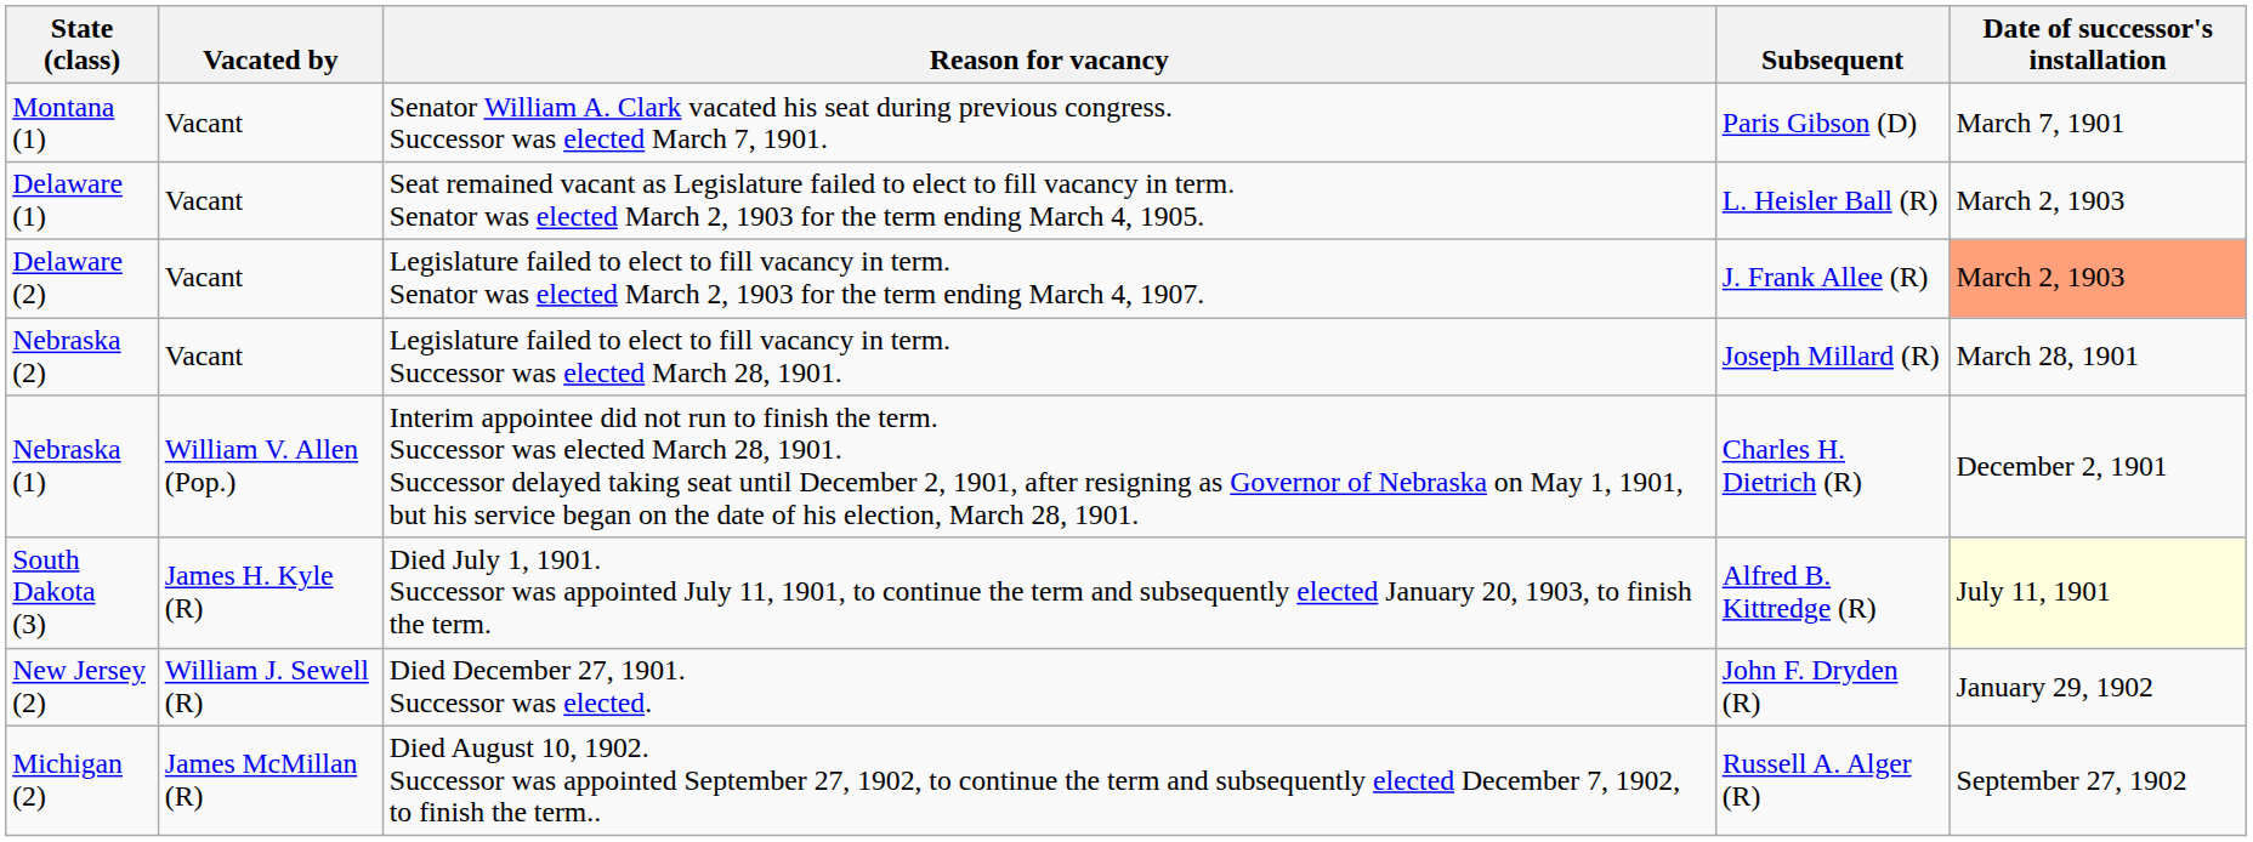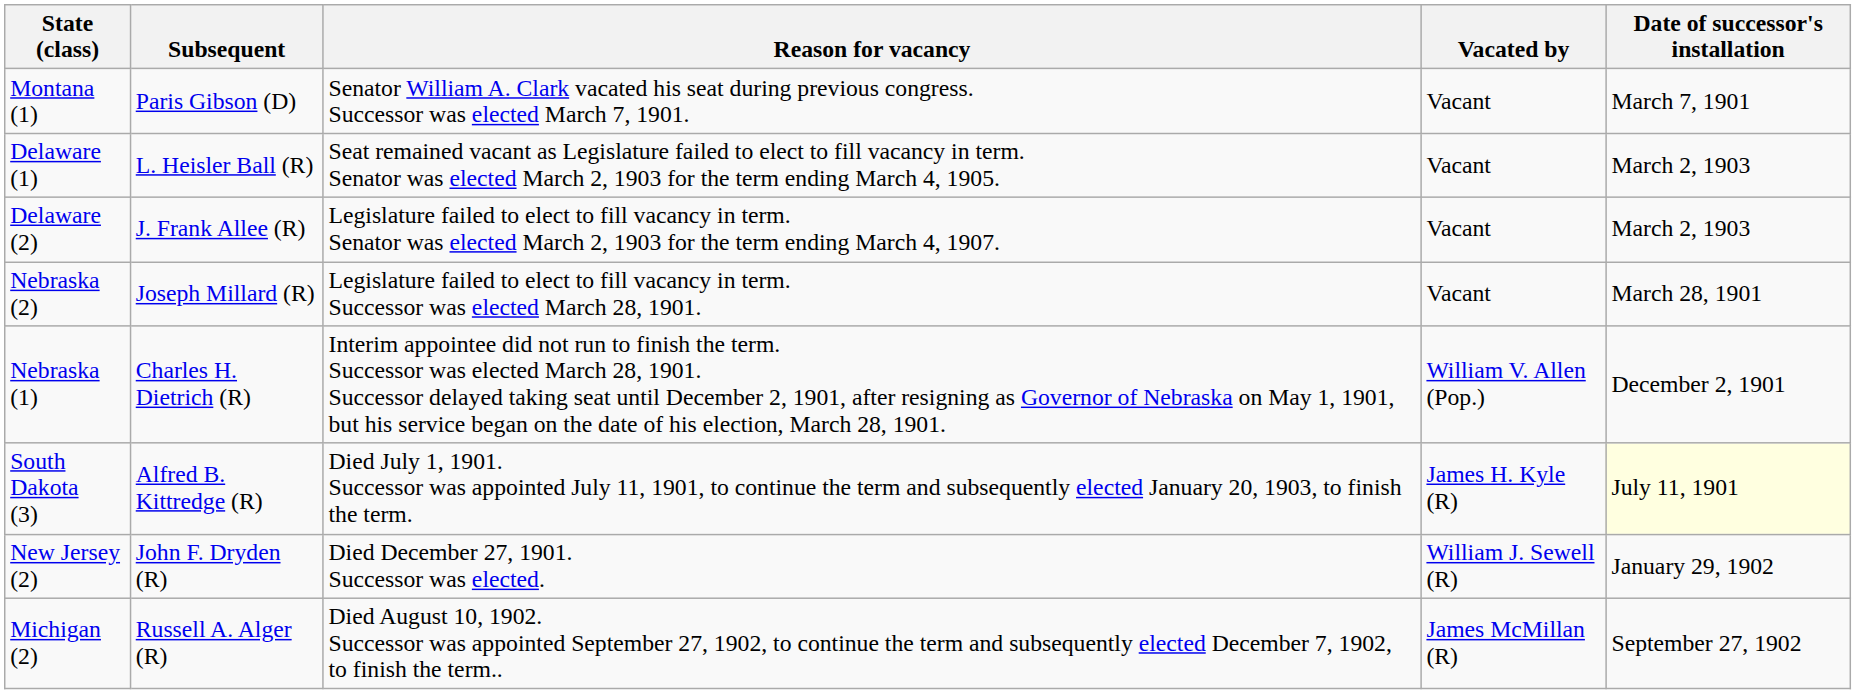columns swapped: Vacated by <-> Subsequent
Delaware (2) | Date of successor's installation: lightsalmon background -> no background
